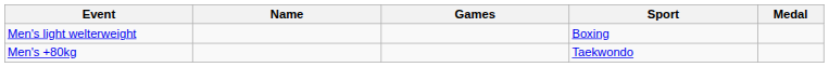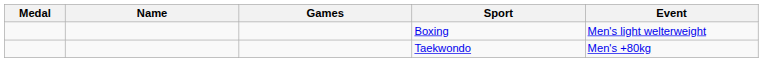columns swapped: Medal <-> Event
